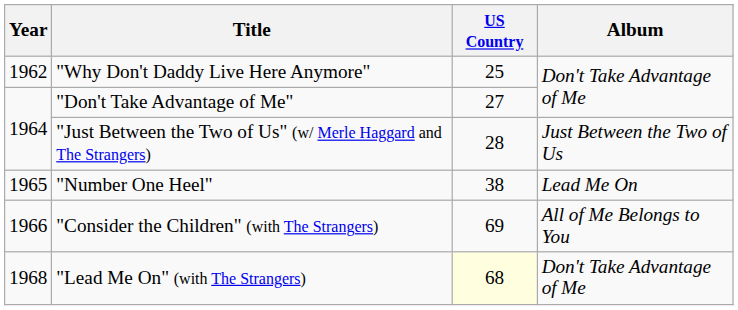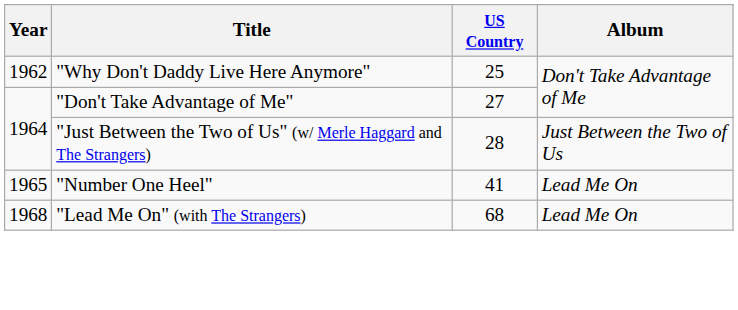"Number One Heel" | US Country: 38 -> 41
- row: 1966 | "Consider the Children" (with The Strangers) | 69 | All of Me Belongs to You
"Lead Me On" (with The Strangers) | US Country: lightyellow background -> no background
"Lead Me On" (with The Strangers) | Album: Don't Take Advantage of Me -> Lead Me On
